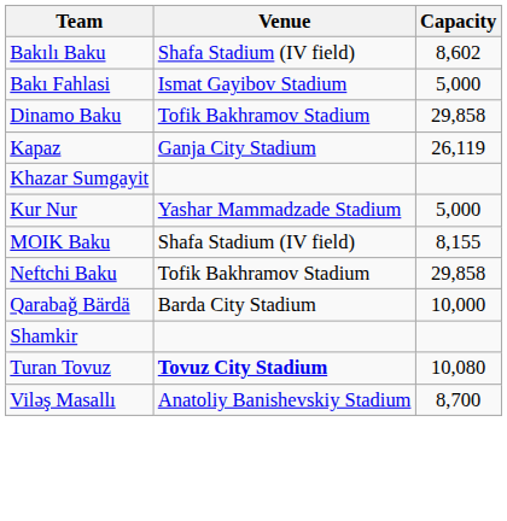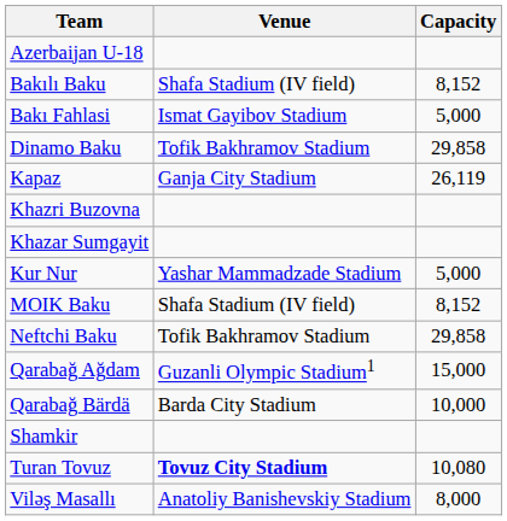+ row: Azerbaijan U-18
Bakılı Baku | Capacity: 8,602 -> 8,152
+ row: Khazri Buzovna
MOIK Baku | Capacity: 8,155 -> 8,152
+ row: Qarabağ Ağdam | Guzanli Olympic Stadium1 | 15,000
Viləş Masallı | Capacity: 8,700 -> 8,000
